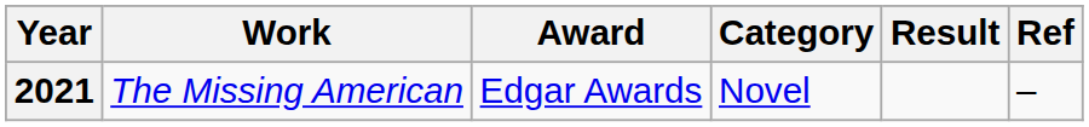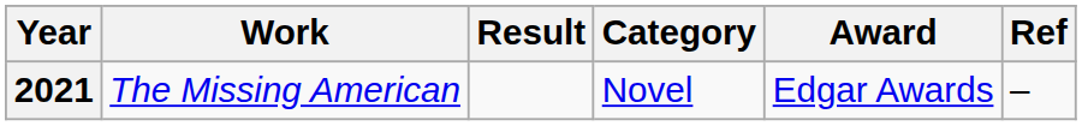columns swapped: Award <-> Result
